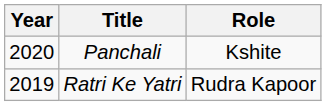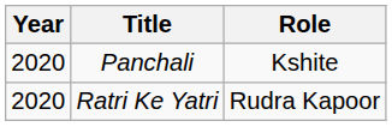Ratri Ke Yatri | Year: 2019 -> 2020
